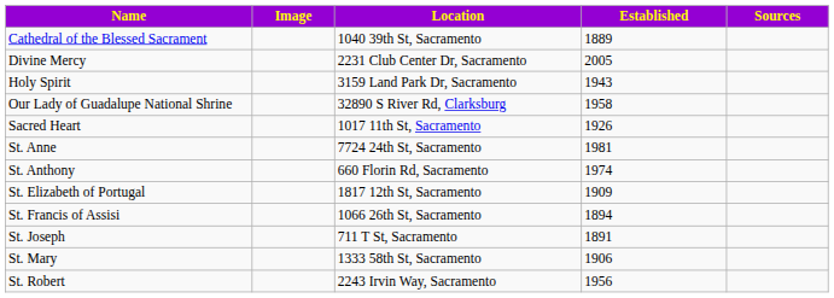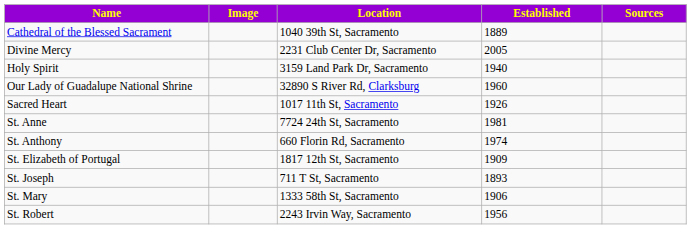Holy Spirit | Established: 1943 -> 1940
Our Lady of Guadalupe National Shrine | Established: 1958 -> 1960
- row: St. Francis of Assisi | 1066 26th St, Sacramento | 1894
St. Joseph | Established: 1891 -> 1893
